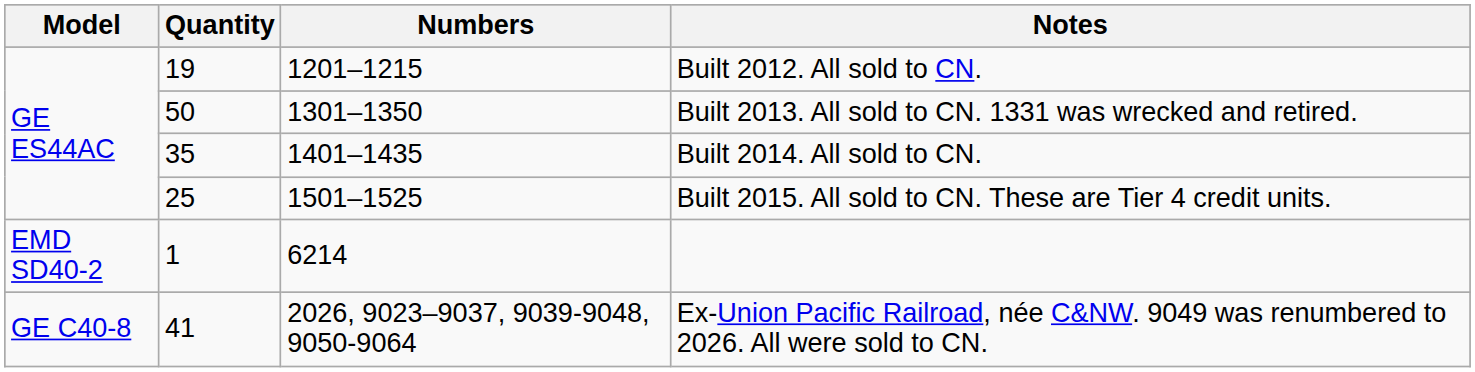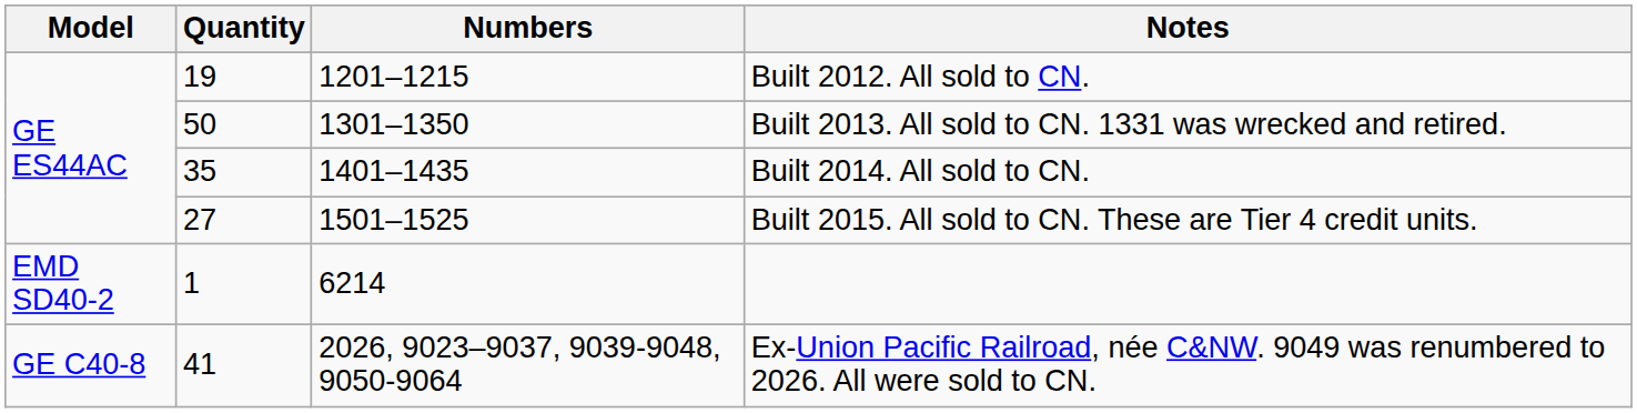Built 2015. All sold to CN. These are Tier 4 credit units. | Quantity: 25 -> 27
